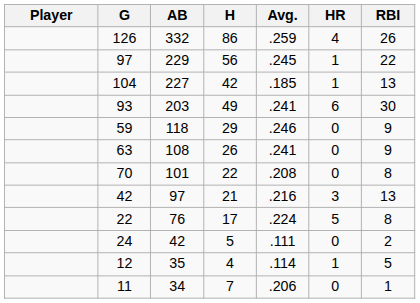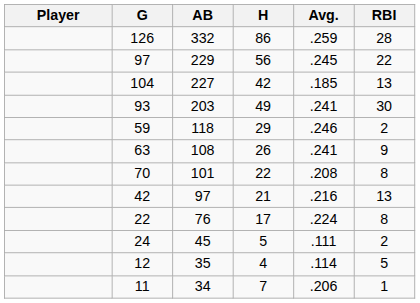- column: HR | 4 | 1 | 1 | 6 | 0 | 0 | 0 | 3 | 5 | 0 | 1 | 0
126 | RBI: 26 -> 28
59 | RBI: 9 -> 2
24 | AB: 42 -> 45
